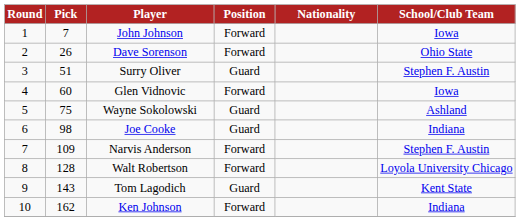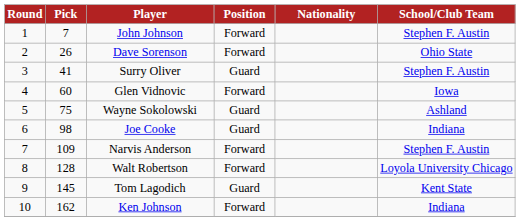John Johnson | School/Club Team: Iowa -> Stephen F. Austin
Surry Oliver | Pick: 51 -> 41
Tom Lagodich | Pick: 143 -> 145
